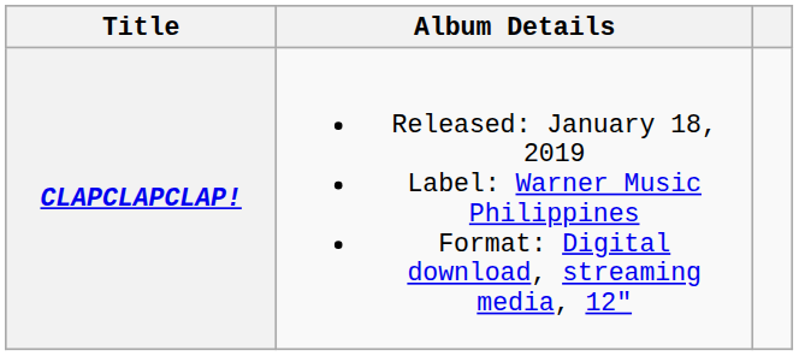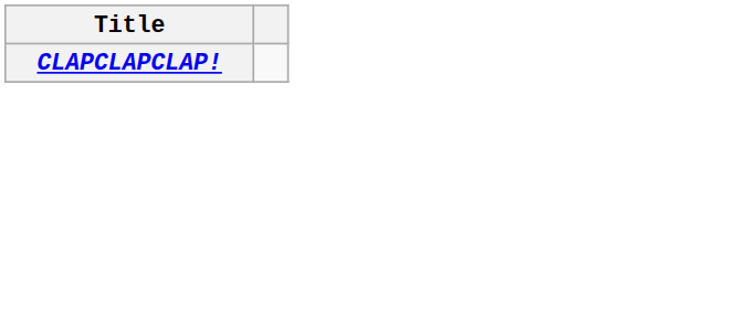- column: Album Details | Released: January 18, 2019 Label: Warner Music Philippines Format: Digital download, streaming media, 12"
